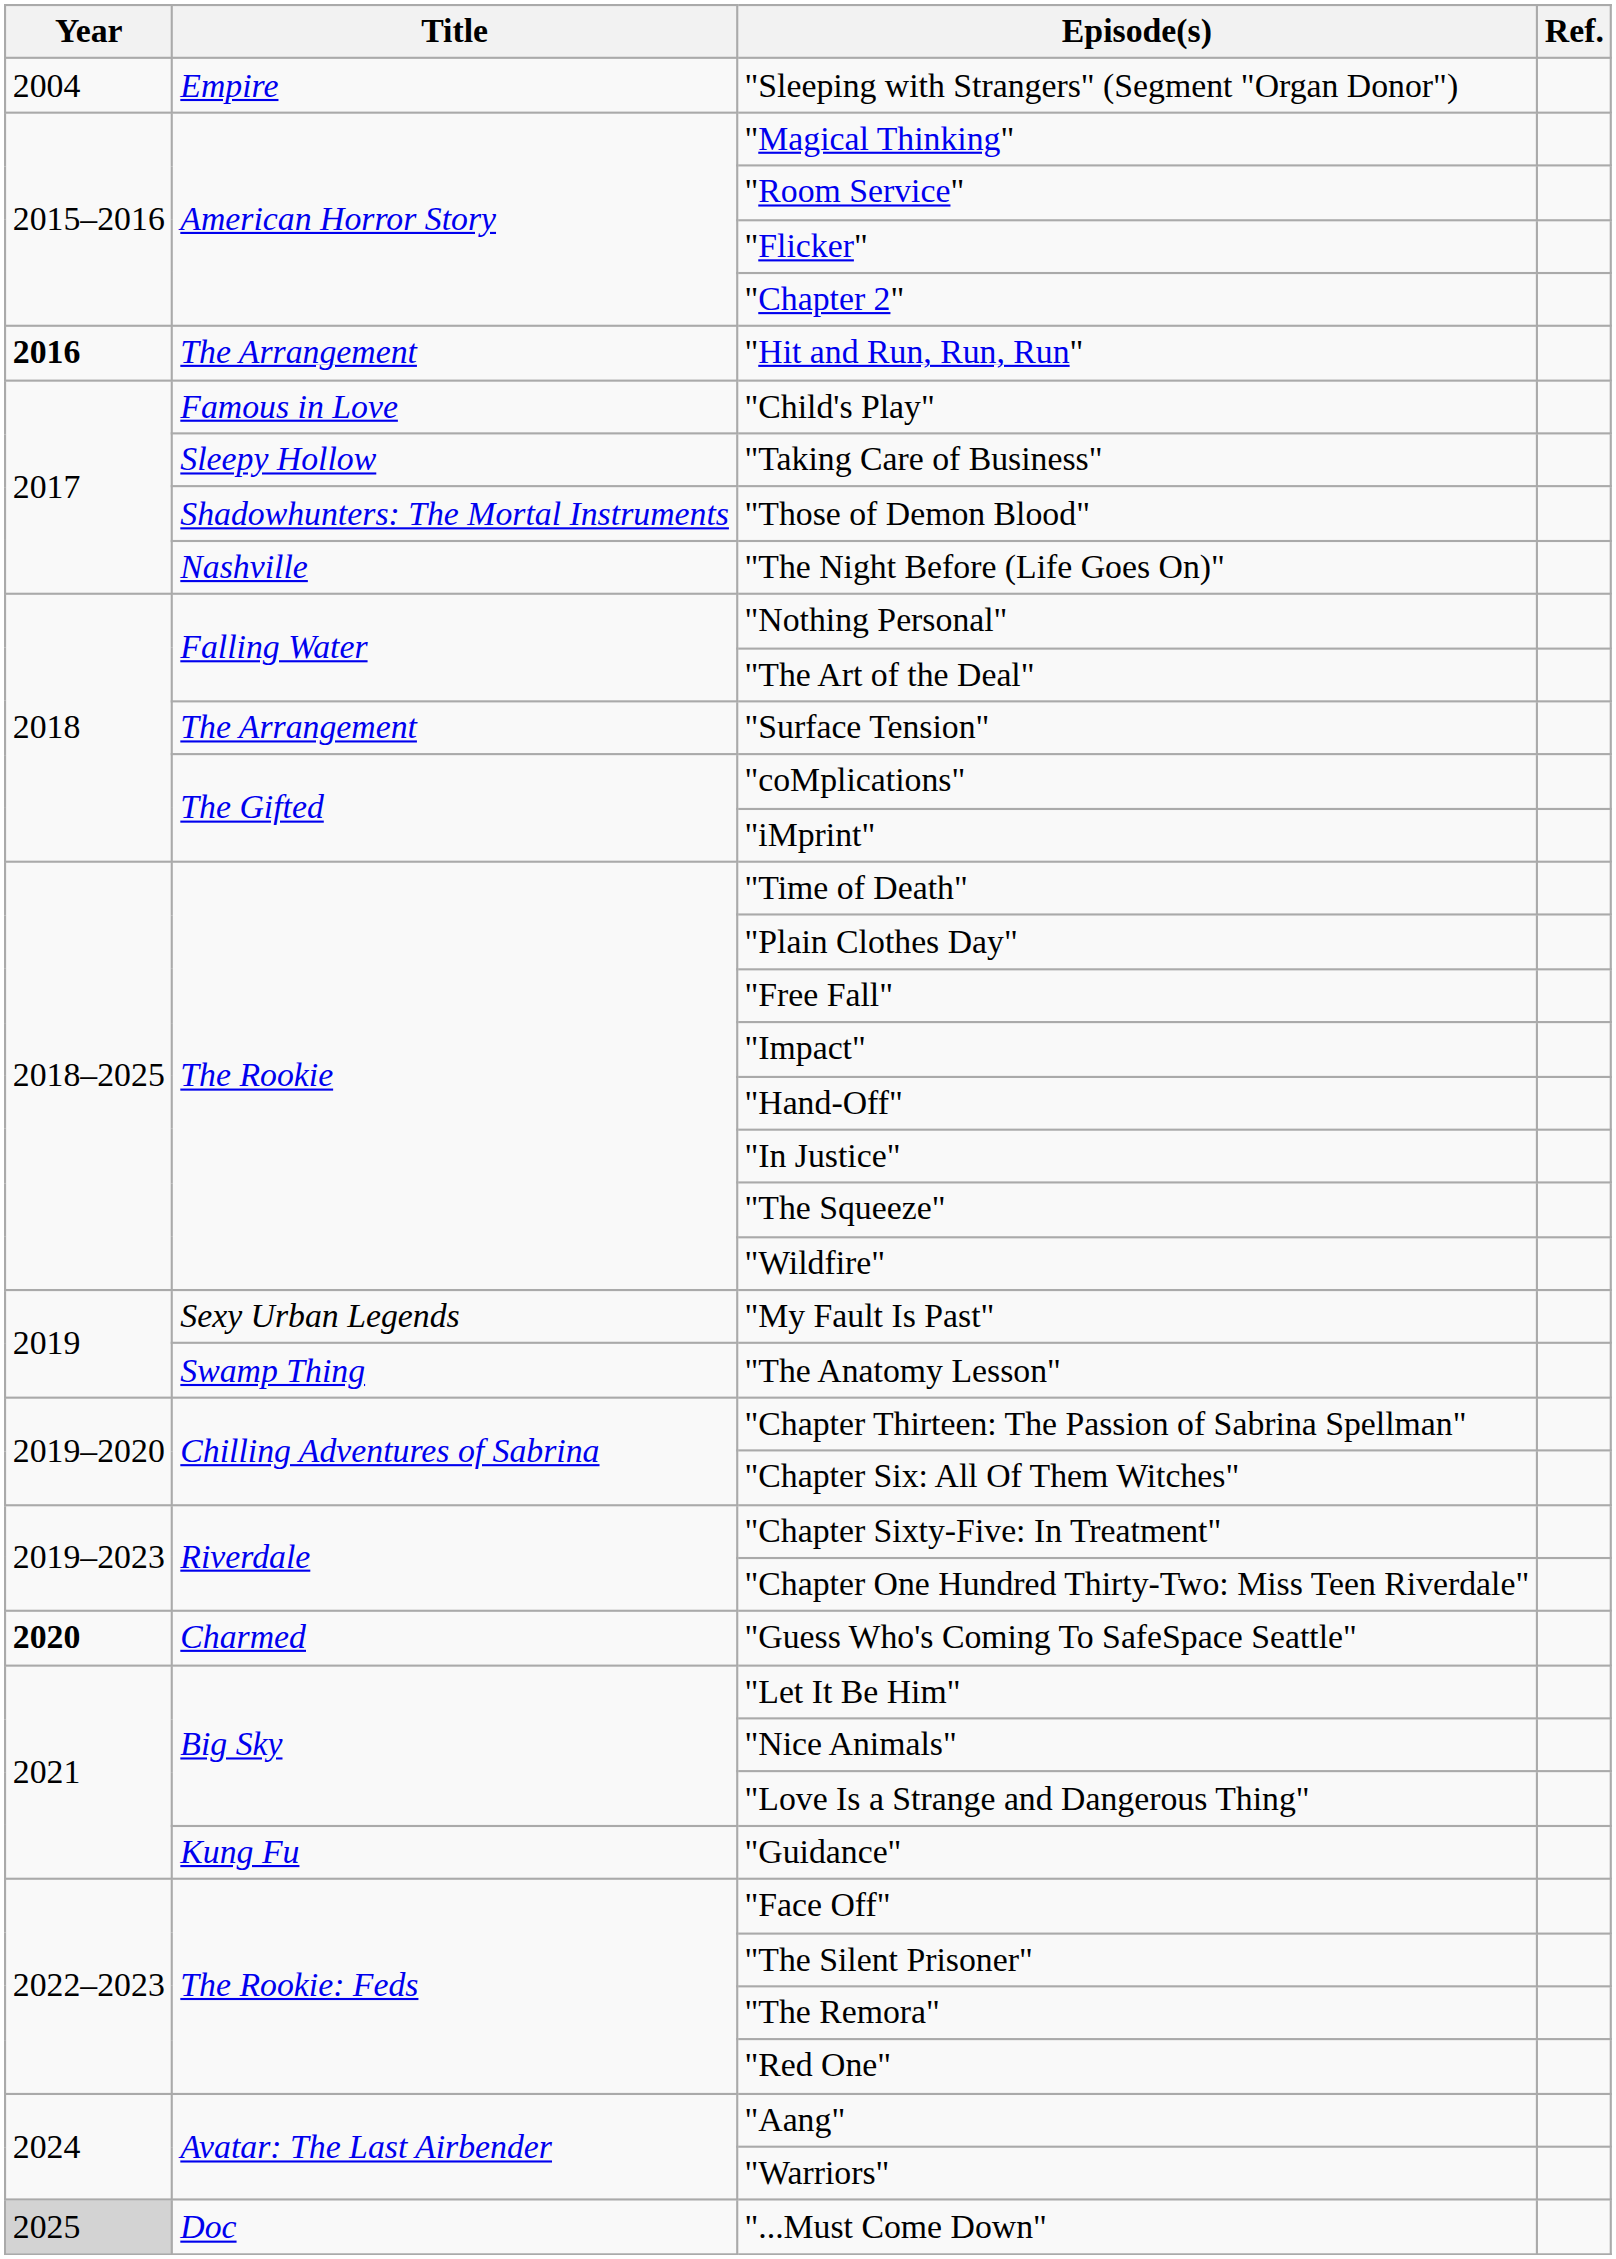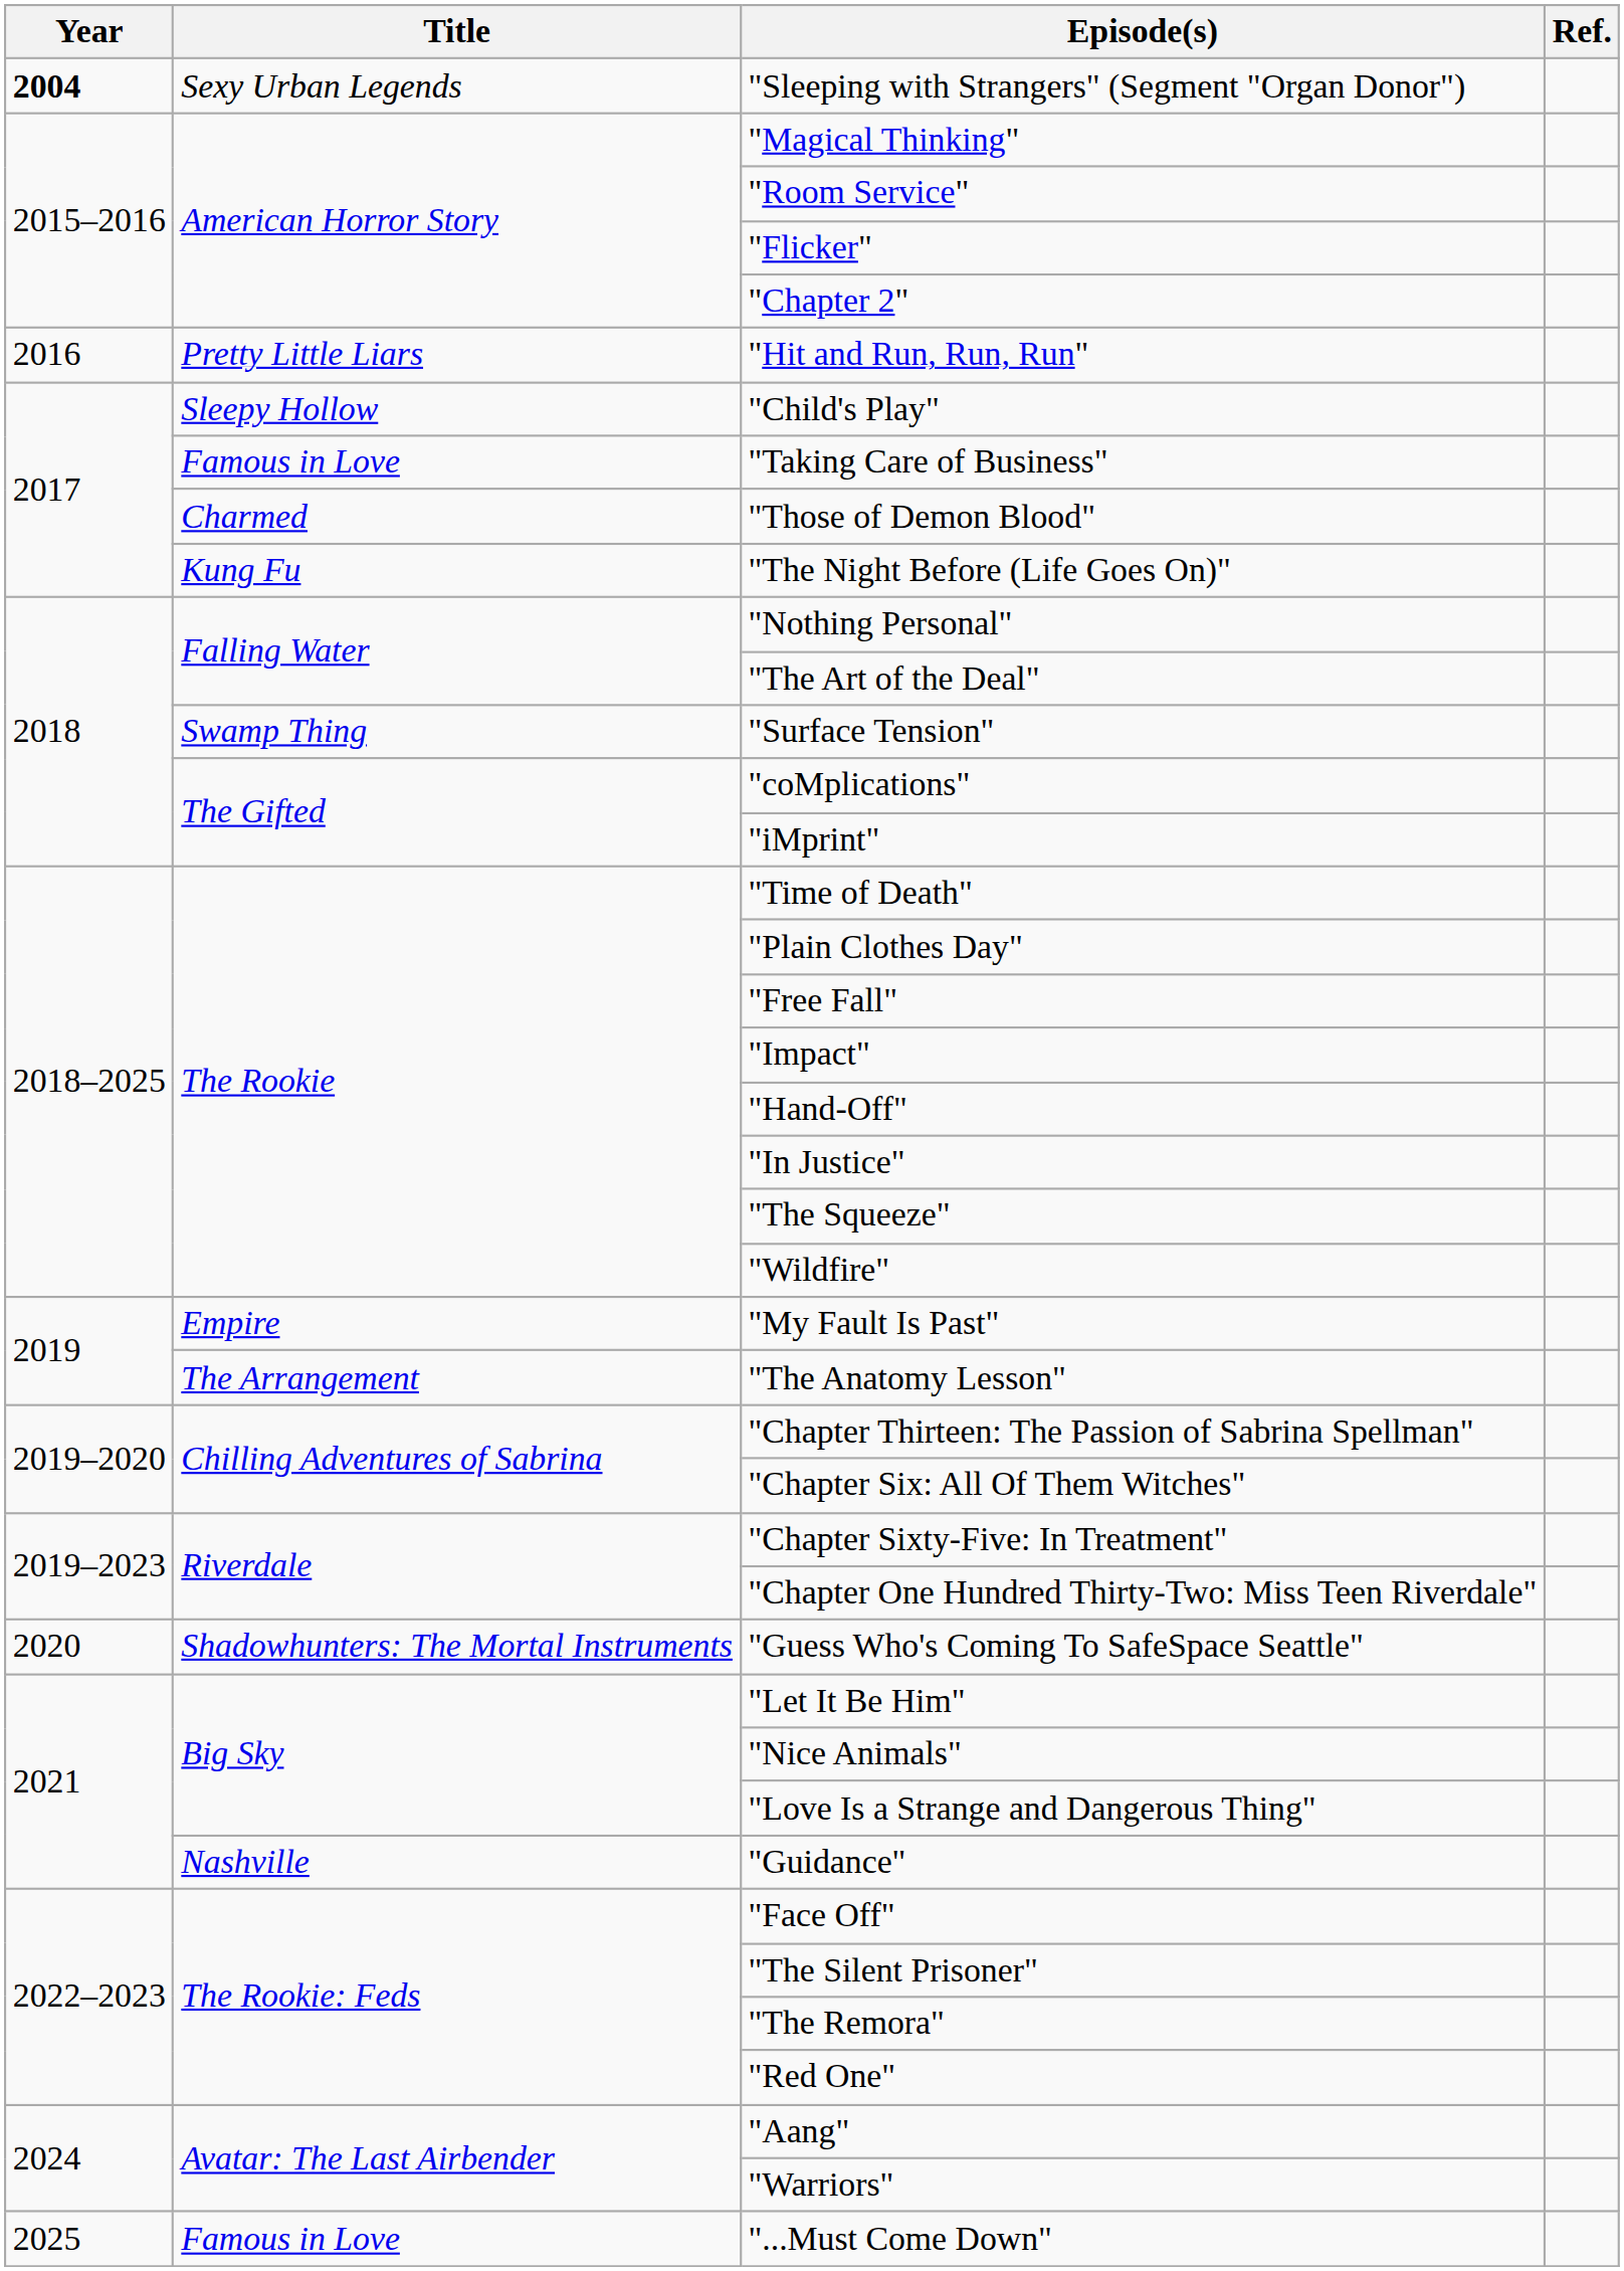"Sleeping with Strangers" (Segment "Organ Donor") | Year: normal -> bold
"Sleeping with Strangers" (Segment "Organ Donor") | Title: Empire -> Sexy Urban Legends
"Hit and Run, Run, Run" | Year: bold -> normal
"Hit and Run, Run, Run" | Title: The Arrangement -> Pretty Little Liars
"Child's Play" | Title: Famous in Love -> Sleepy Hollow
"Taking Care of Business" | Title: Sleepy Hollow -> Famous in Love
"Those of Demon Blood" | Title: Shadowhunters: The Mortal Instruments -> Charmed
"The Night Before (Life Goes On)" | Title: Nashville -> Kung Fu
"Surface Tension" | Title: The Arrangement -> Swamp Thing
"My Fault Is Past" | Title: Sexy Urban Legends -> Empire
"The Anatomy Lesson" | Title: Swamp Thing -> The Arrangement
"Guess Who's Coming To SafeSpace Seattle" | Year: bold -> normal
"Guess Who's Coming To SafeSpace Seattle" | Title: Charmed -> Shadowhunters: The Mortal Instruments
"Guidance" | Title: Kung Fu -> Nashville
"...Must Come Down" | Year: lightgrey background -> no background
"...Must Come Down" | Title: Doc -> Famous in Love
